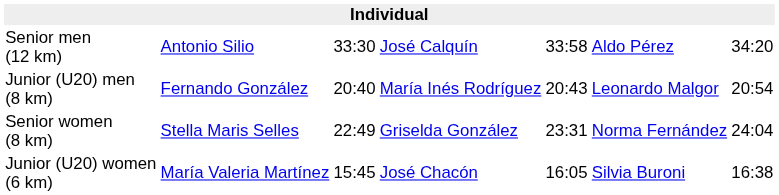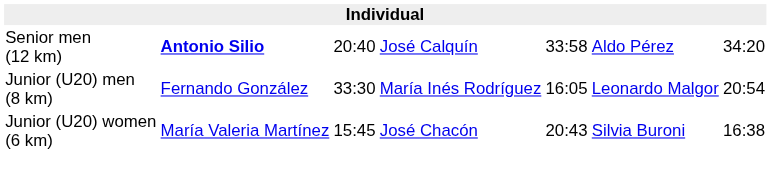Senior men (12 km) | column 2: normal -> bold
Senior men (12 km) | column 3: 33:30 -> 20:40
Junior (U20) men (8 km) | column 3: 20:40 -> 33:30
Junior (U20) men (8 km) | column 5: 20:43 -> 16:05
- row: Senior women (8 km) | Stella Maris Selles | 22:49 | Griselda González | 23:31 | Norma Fernández | 24:04
Junior (U20) women (6 km) | column 5: 16:05 -> 20:43
